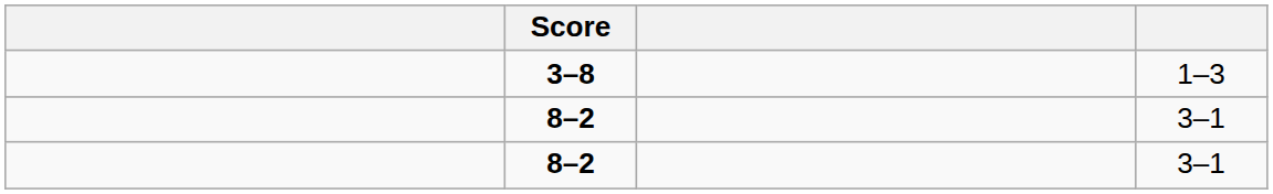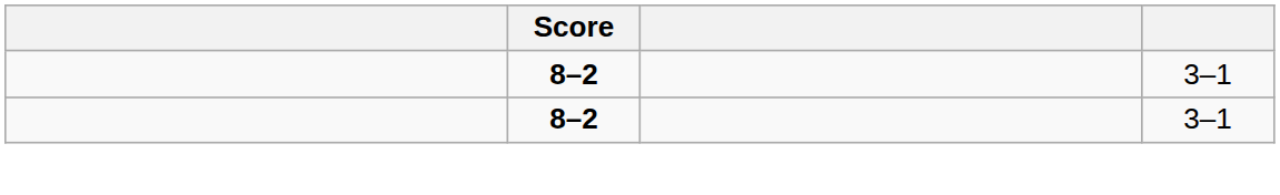- row: 3–8 | 1–3
